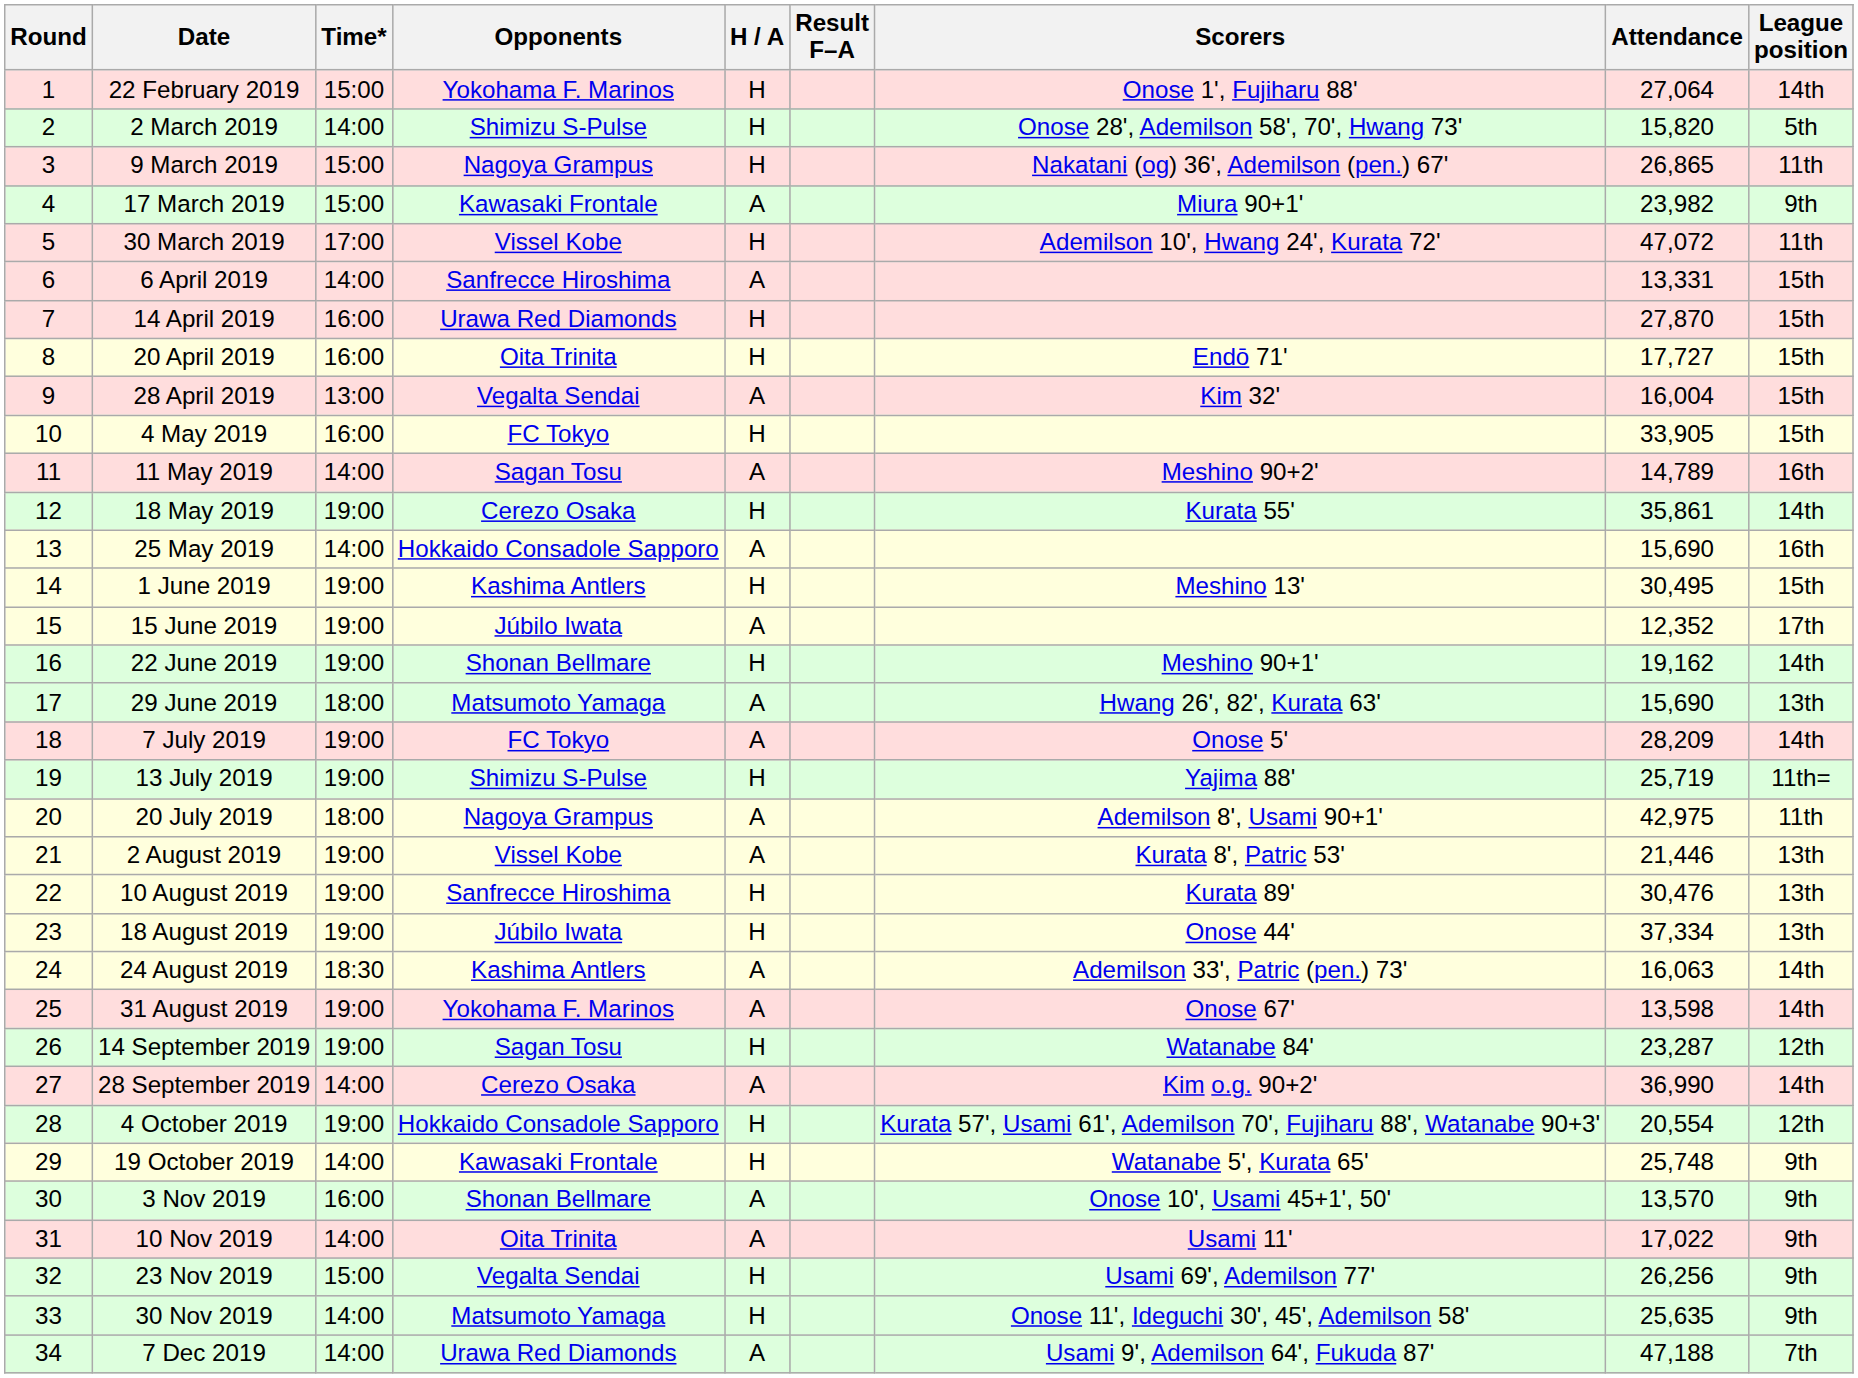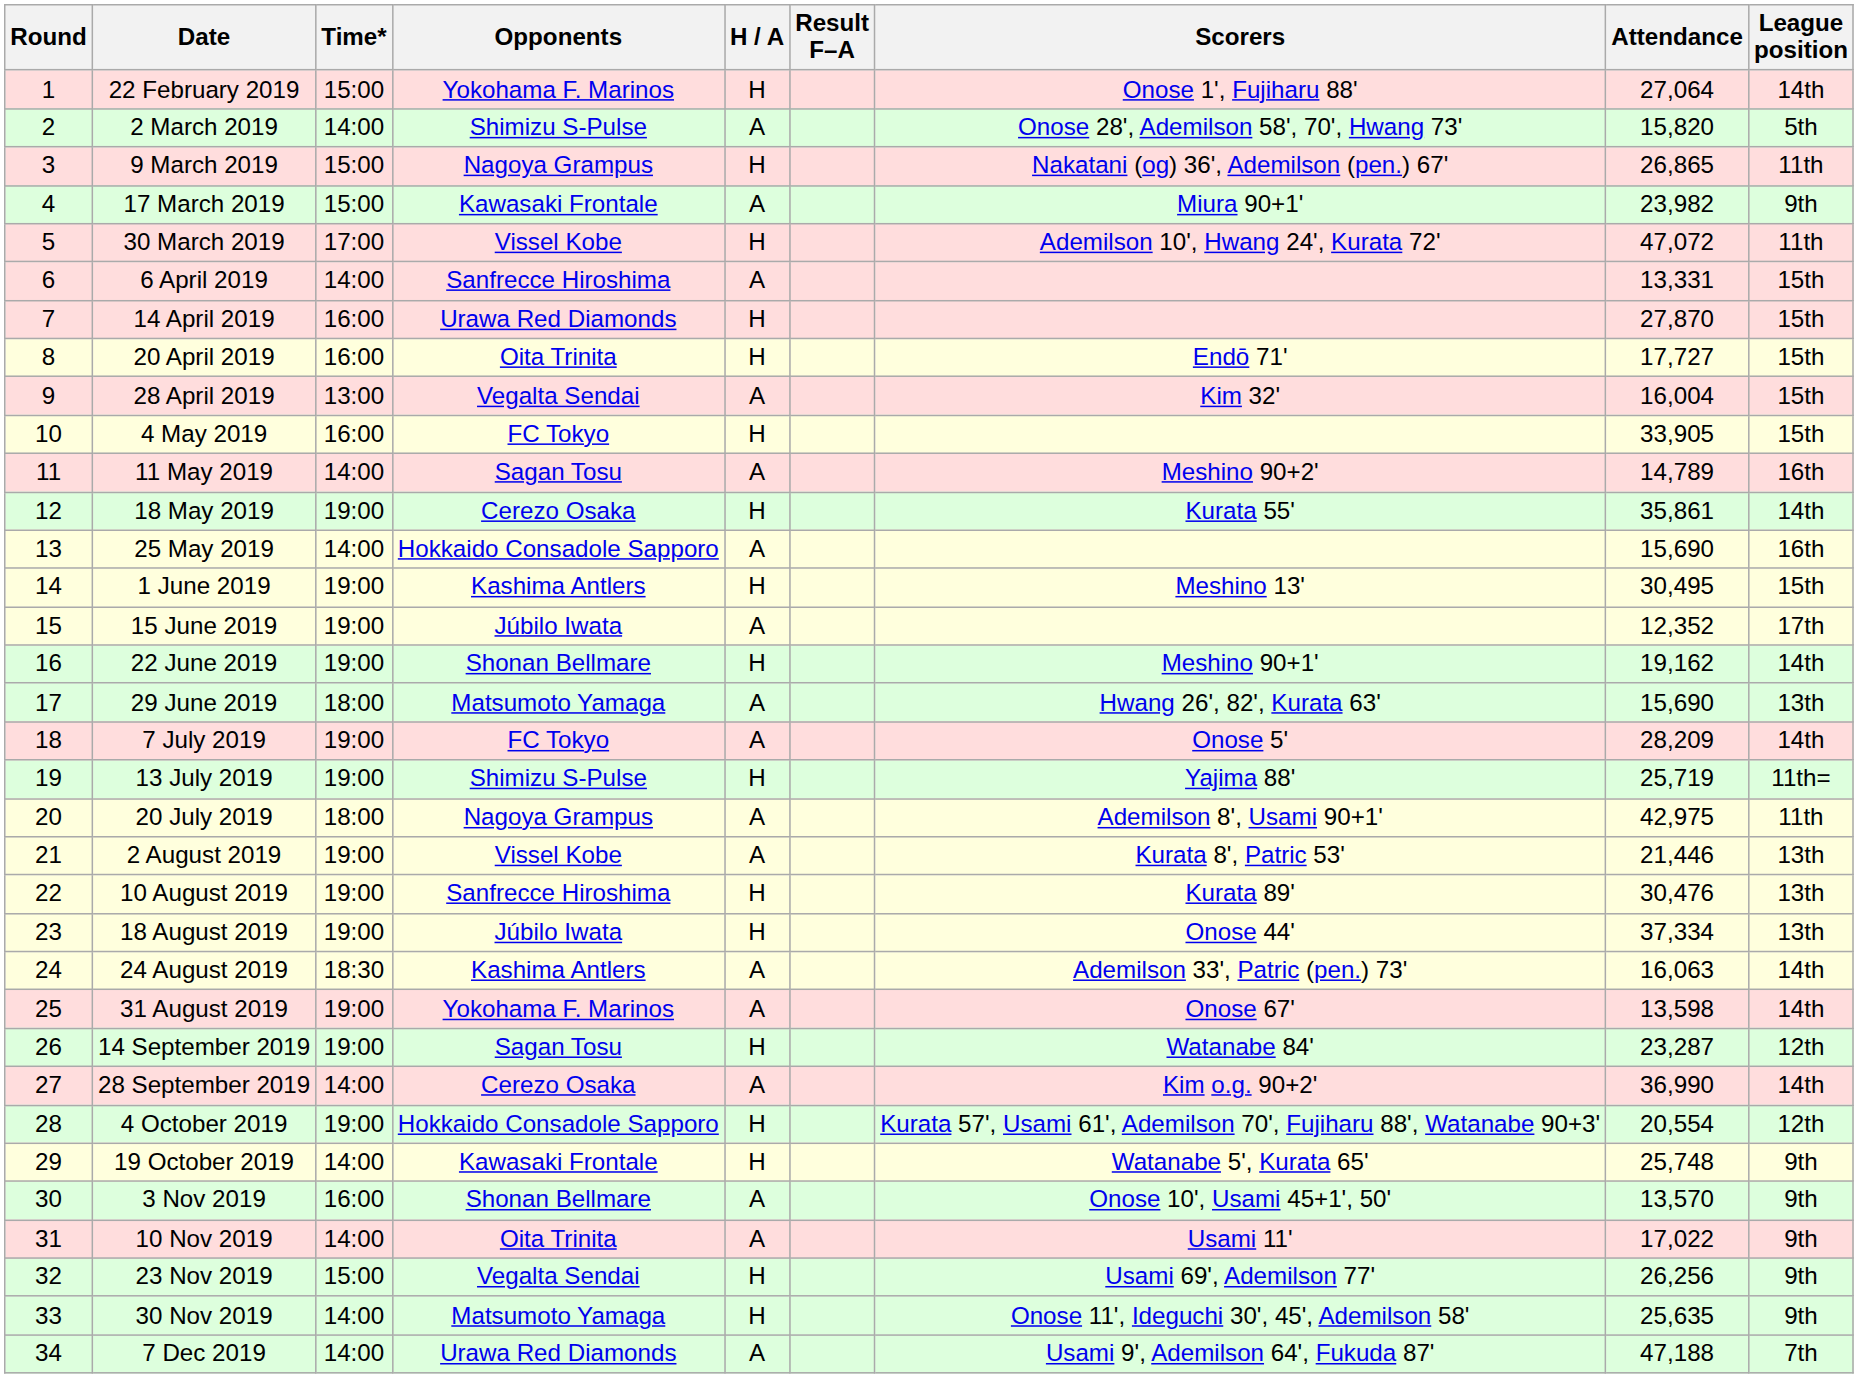2 March 2019 | H / A: H -> A
